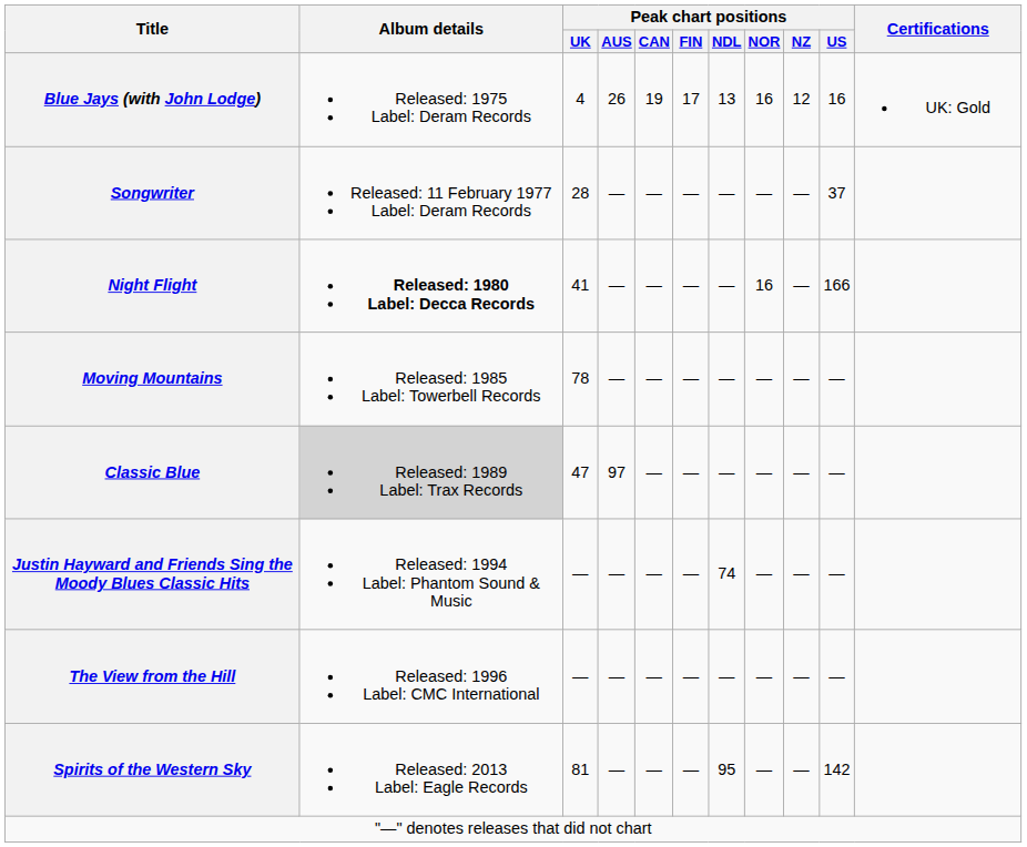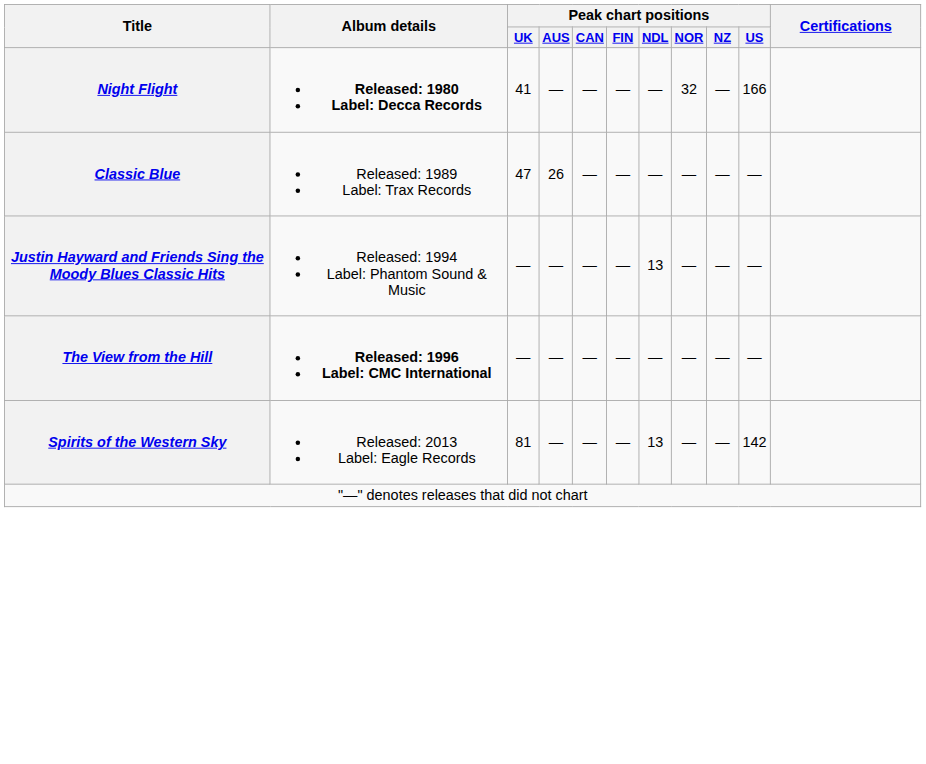- row: Blue Jays (with John Lodge) | Released: 1975 Label: Deram Records | 4 | 26 | 19 | 17 | 13 | 16 | 12 | 16 | UK: Gold
- row: Songwriter | Released: 11 February 1977 Label: Deram Records | 28 | — | — | — | — | — | — | 37
Night Flight | Peak chart positions / NOR: 16 -> 32
- row: Moving Mountains | Released: 1985 Label: Towerbell Records | 78 | — | — | — | — | — | — | —
Classic Blue | Album details: lightgrey background -> no background
Classic Blue | Peak chart positions / AUS: 97 -> 26
Justin Hayward and Friends Sing the Moody Blues Classic Hits | Peak chart positions / NDL: 74 -> 13
The View from the Hill | Album details: normal -> bold
Spirits of the Western Sky | Peak chart positions / NDL: 95 -> 13
